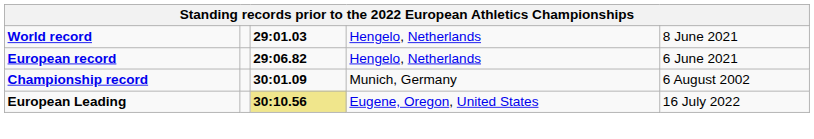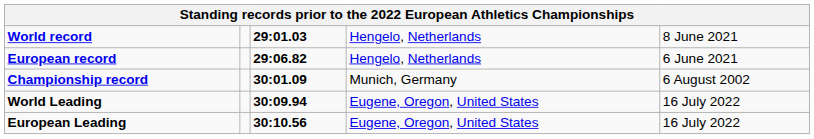+ row: World Leading | 30:09.94 | Eugene, Oregon, United States | 16 July 2022
European Leading | column 3: khaki background -> no background
